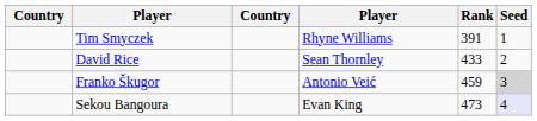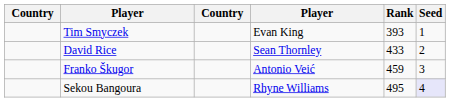Tim Smyczek | column 4: Rhyne Williams -> Evan King
Tim Smyczek | Rank: 391 -> 393
Franko Škugor | Seed: lightgrey background -> no background
Sekou Bangoura | column 4: Evan King -> Rhyne Williams
Sekou Bangoura | Rank: 473 -> 495
